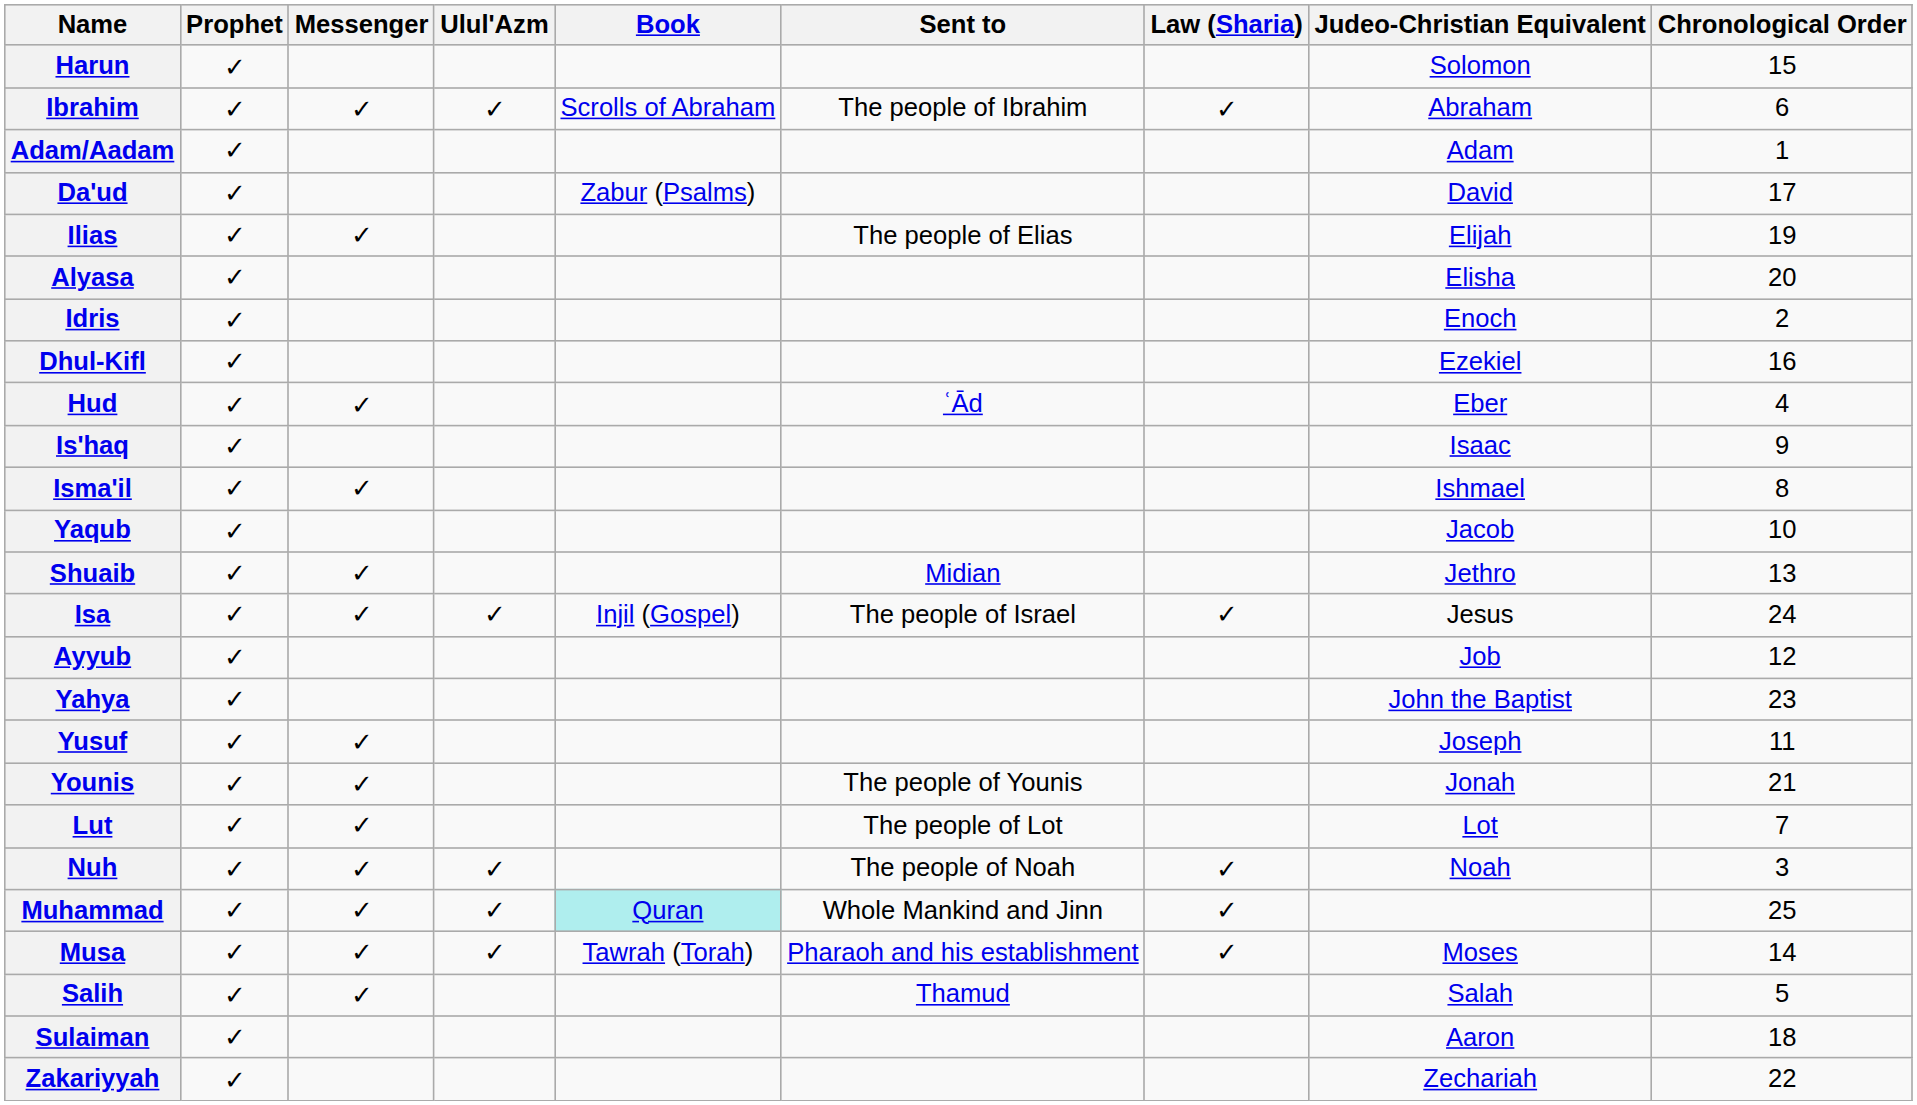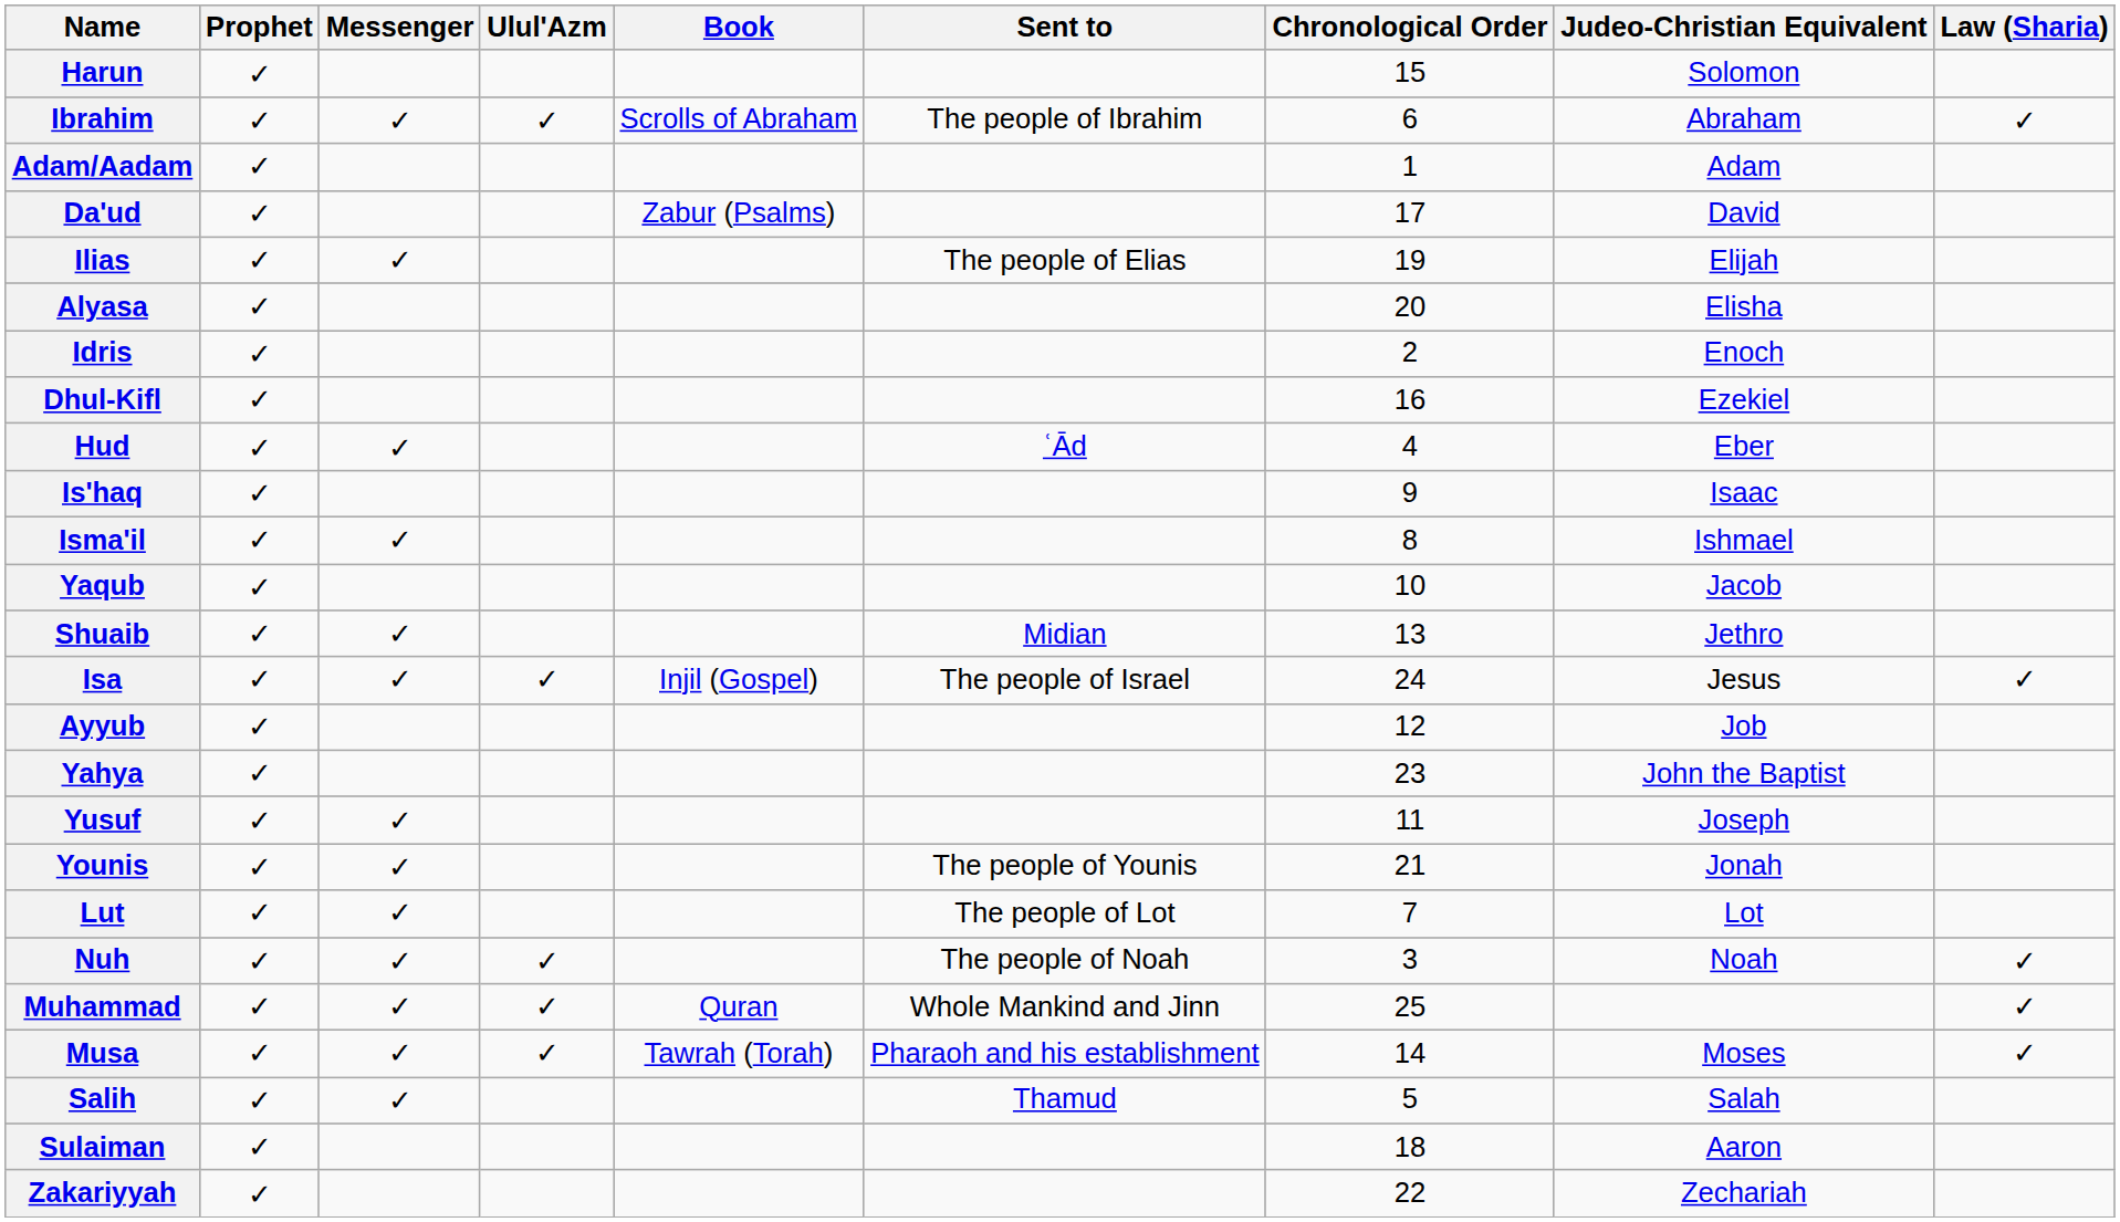columns swapped: Law (Sharia) <-> Chronological Order
Muhammad | Book: paleturquoise background -> no background
